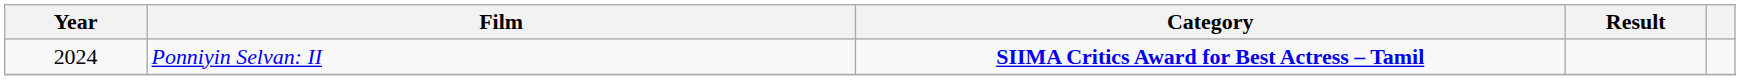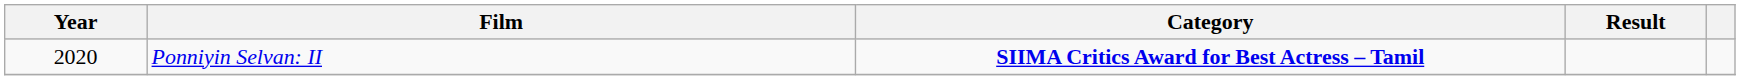Ponniyin Selvan: II | Year: 2024 -> 2020
